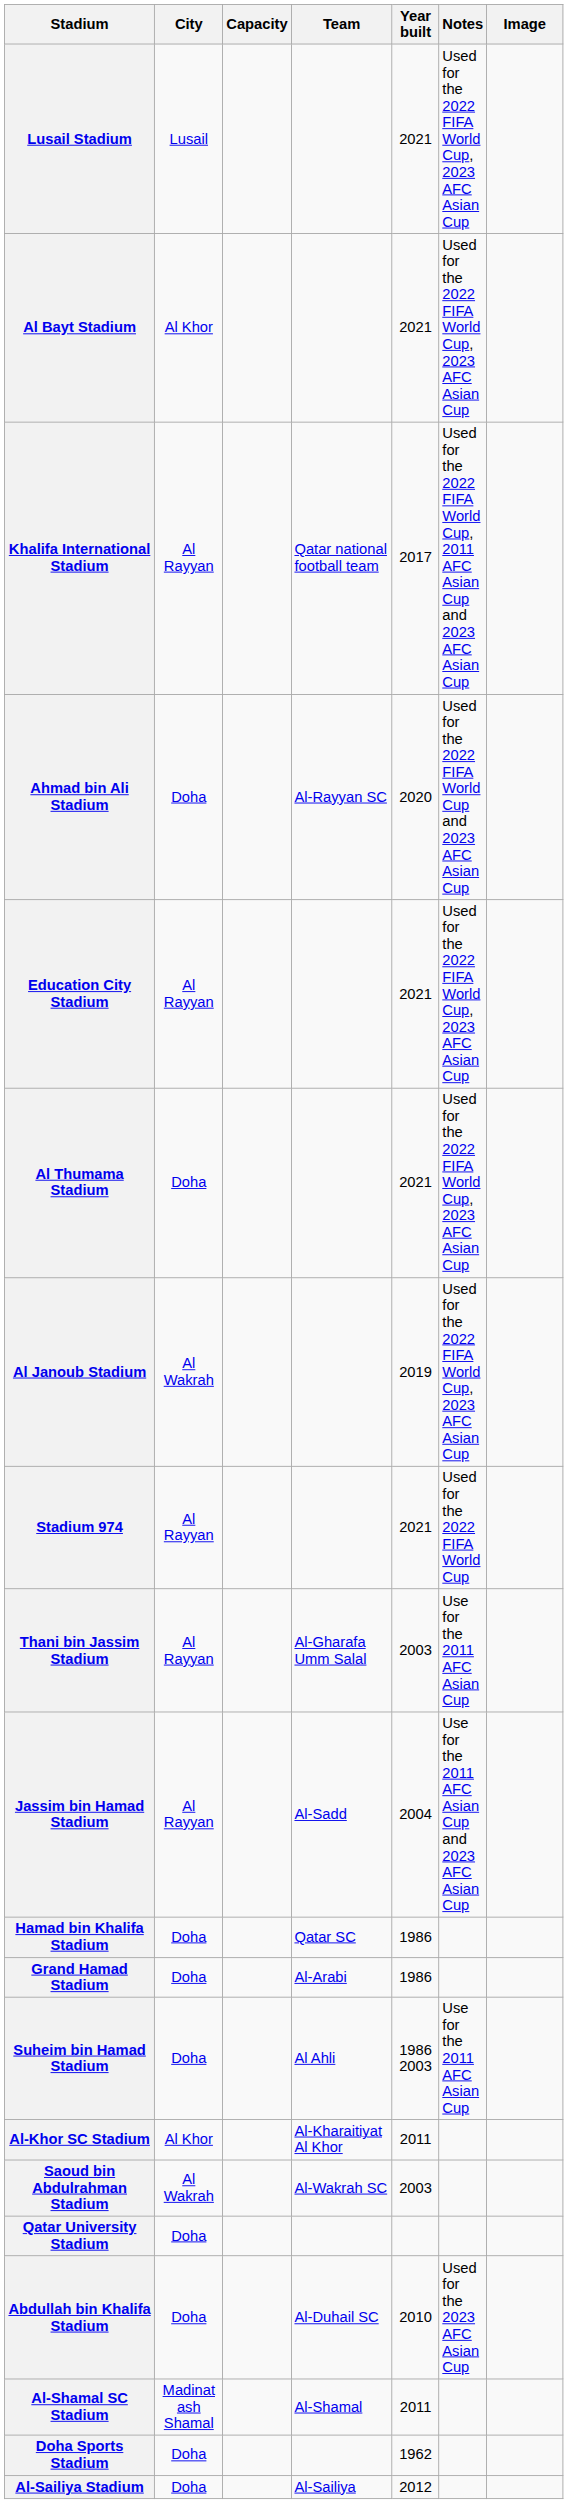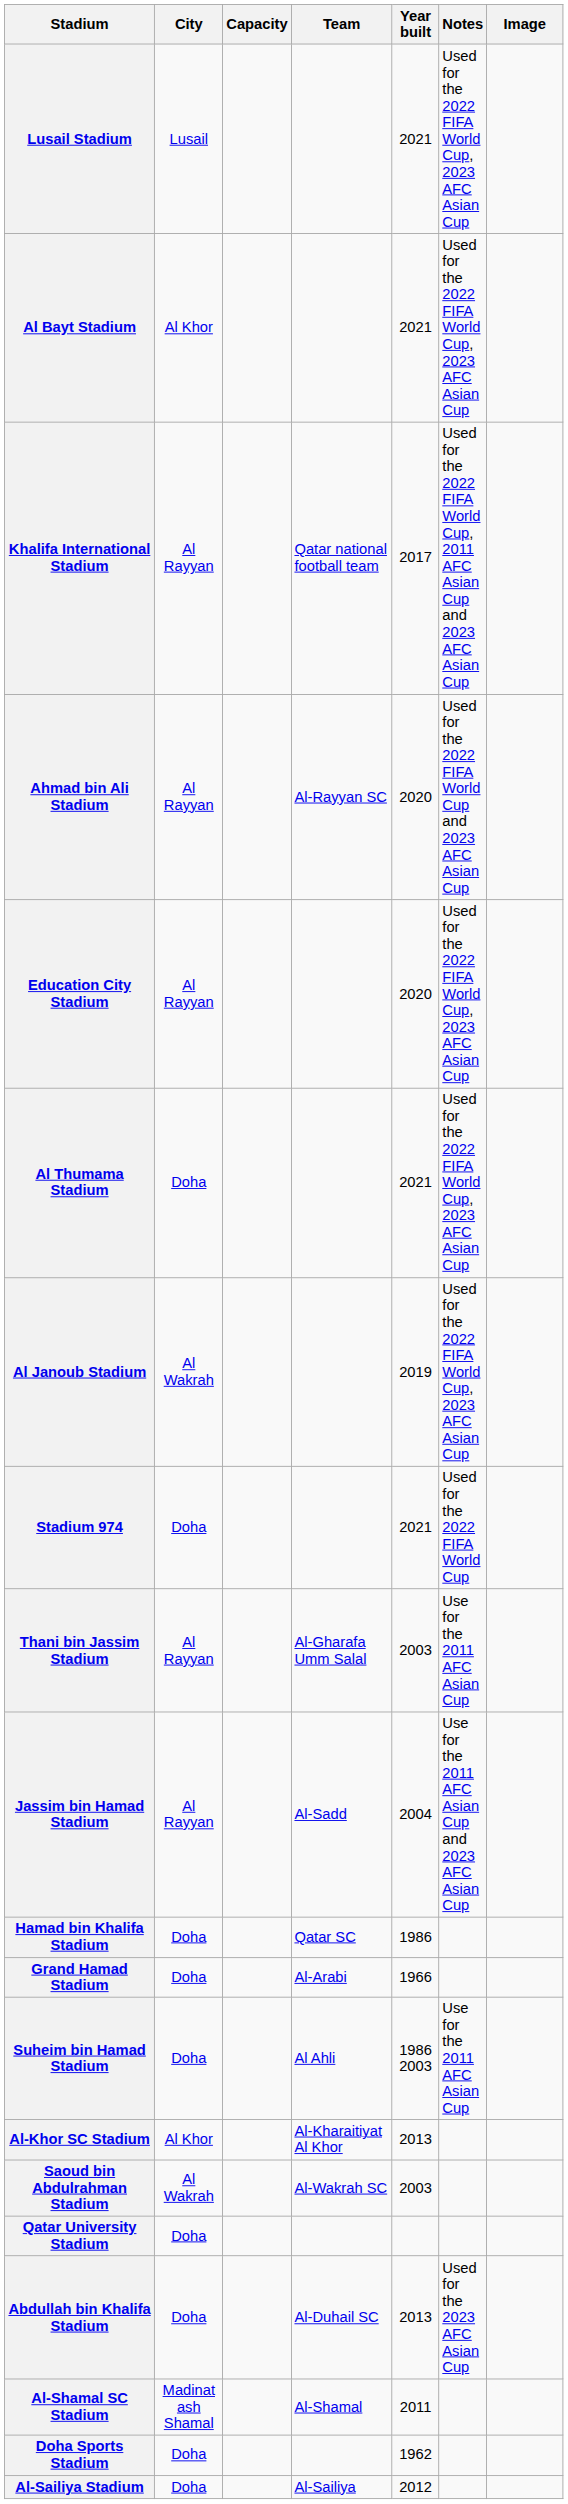Ahmad bin Ali Stadium | City: Doha -> Al Rayyan
Education City Stadium | Year built: 2021 -> 2020
Stadium 974 | City: Al Rayyan -> Doha
Grand Hamad Stadium | Year built: 1986 -> 1966
Al-Khor SC Stadium | Year built: 2011 -> 2013
Abdullah bin Khalifa Stadium | Year built: 2010 -> 2013
